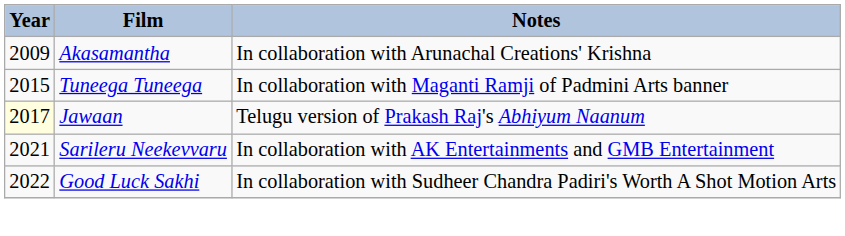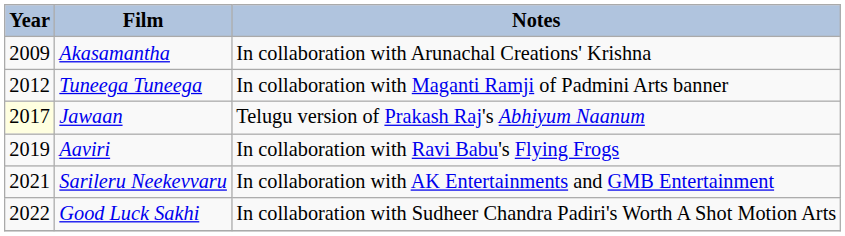Tuneega Tuneega | Year: 2015 -> 2012
+ row: 2019 | Aaviri | In collaboration with Ravi Babu's Flying Frogs
